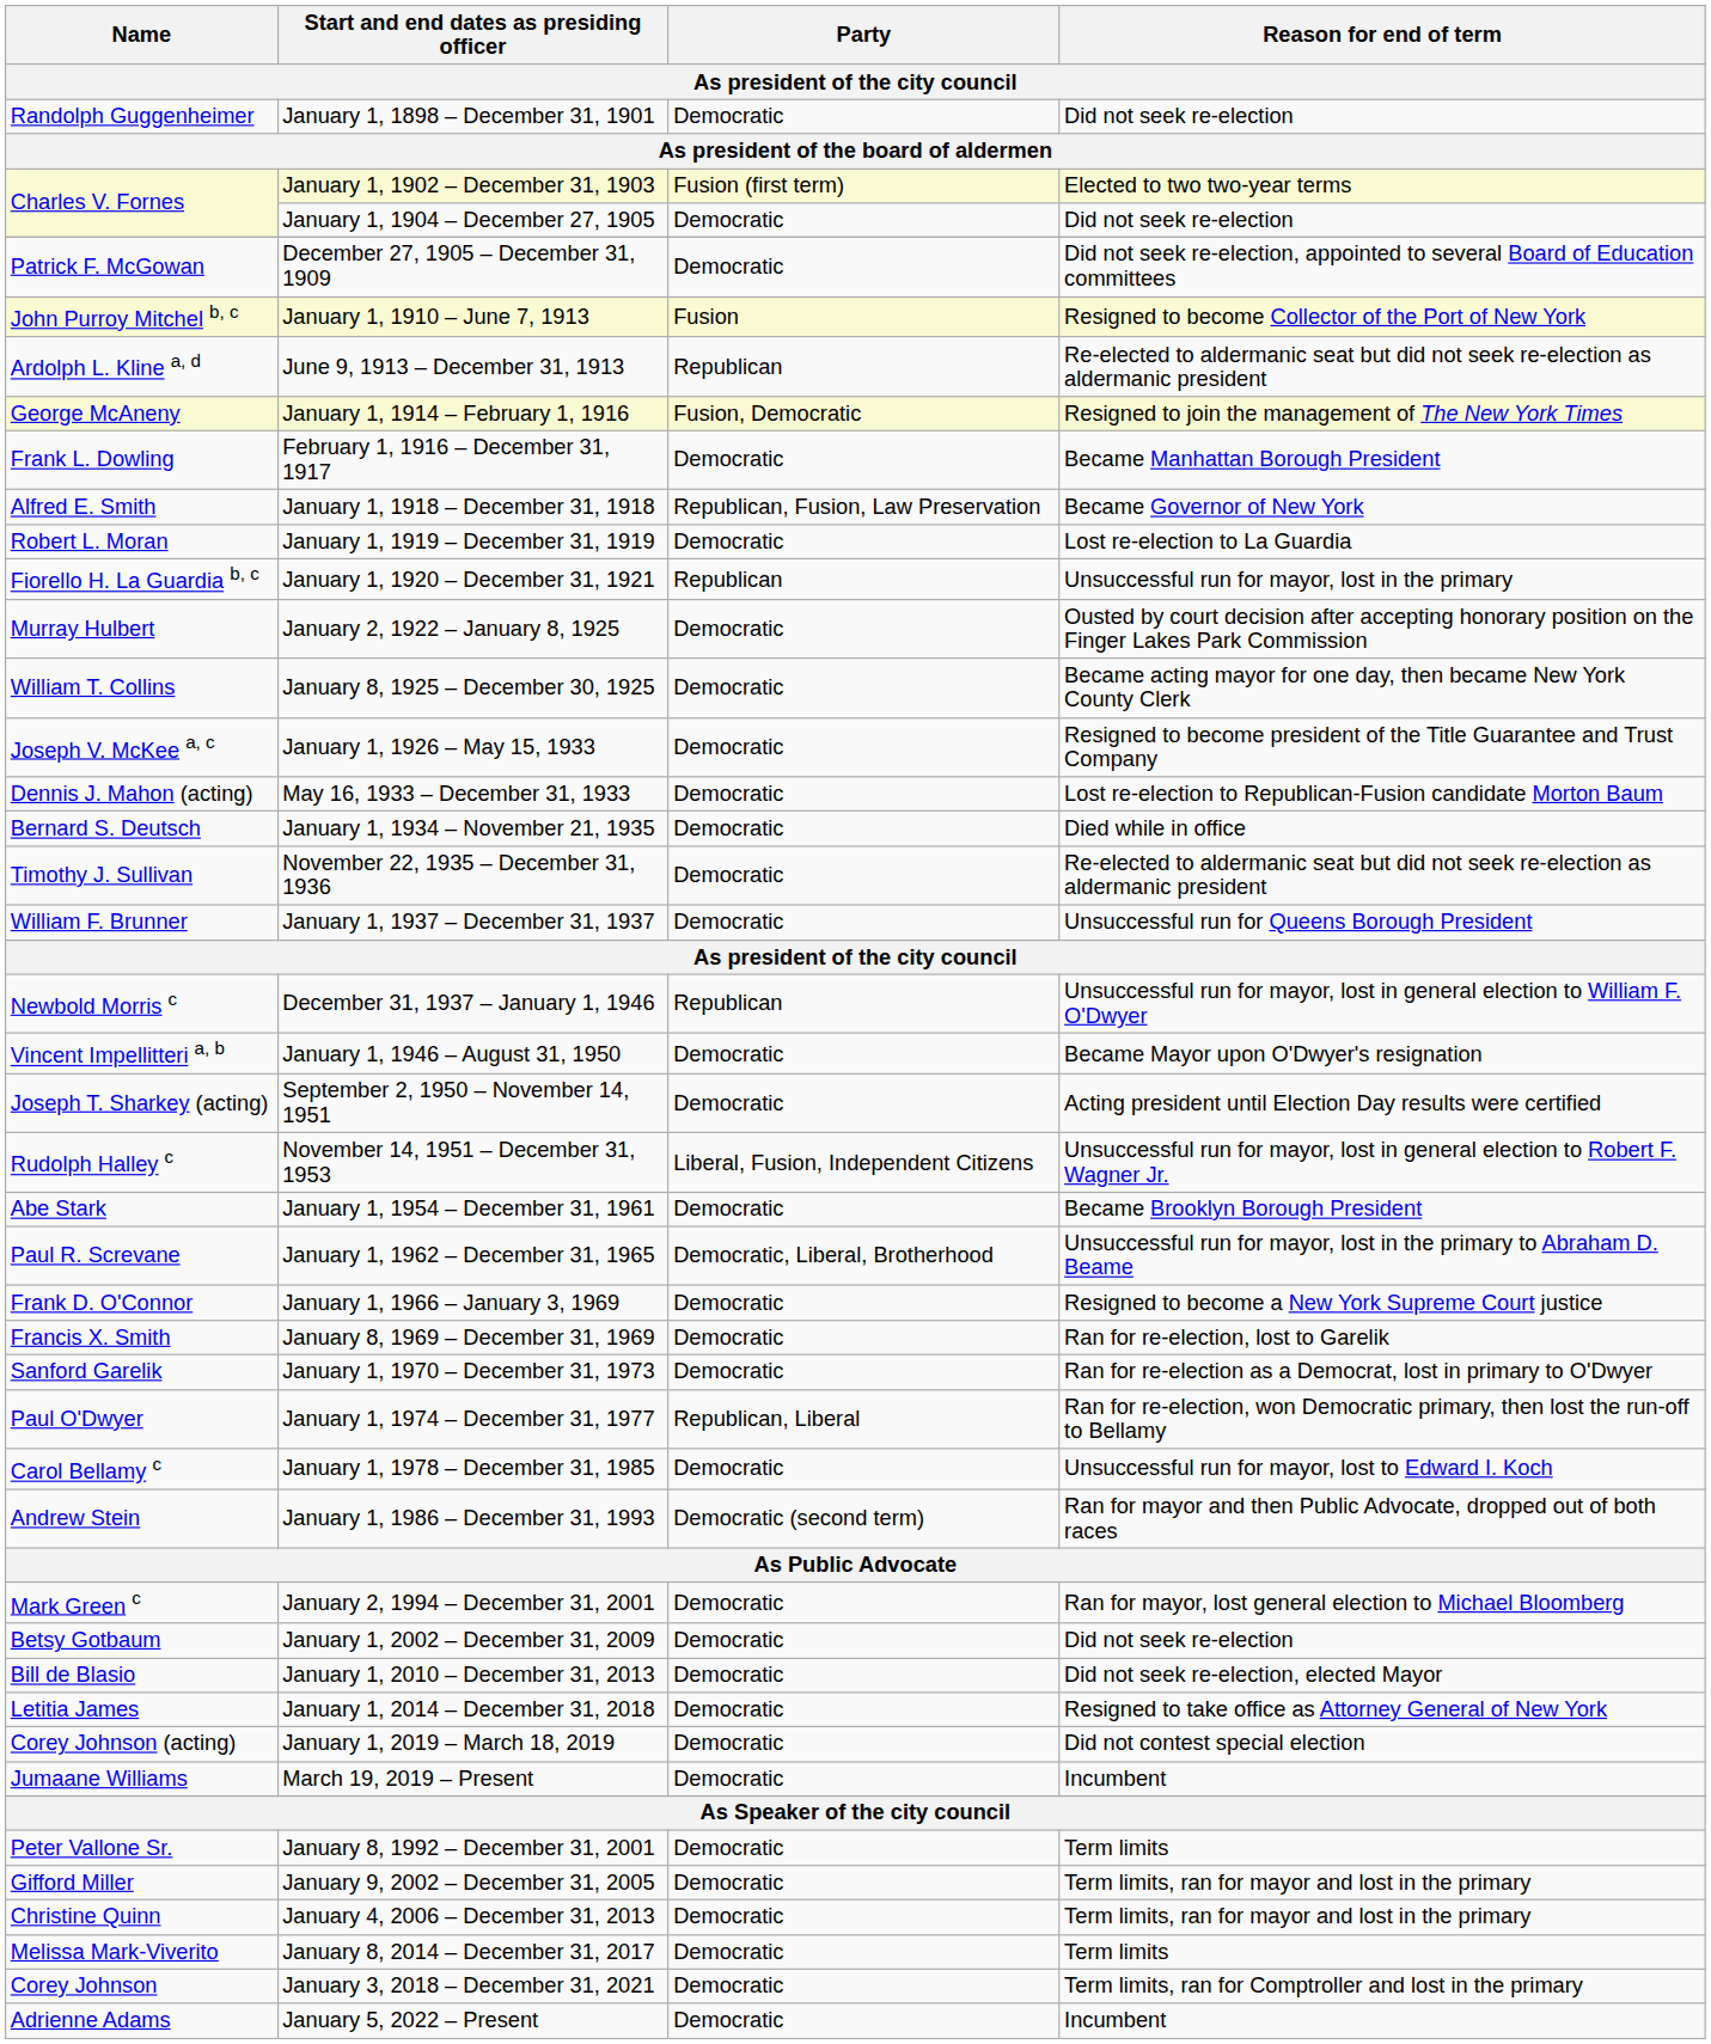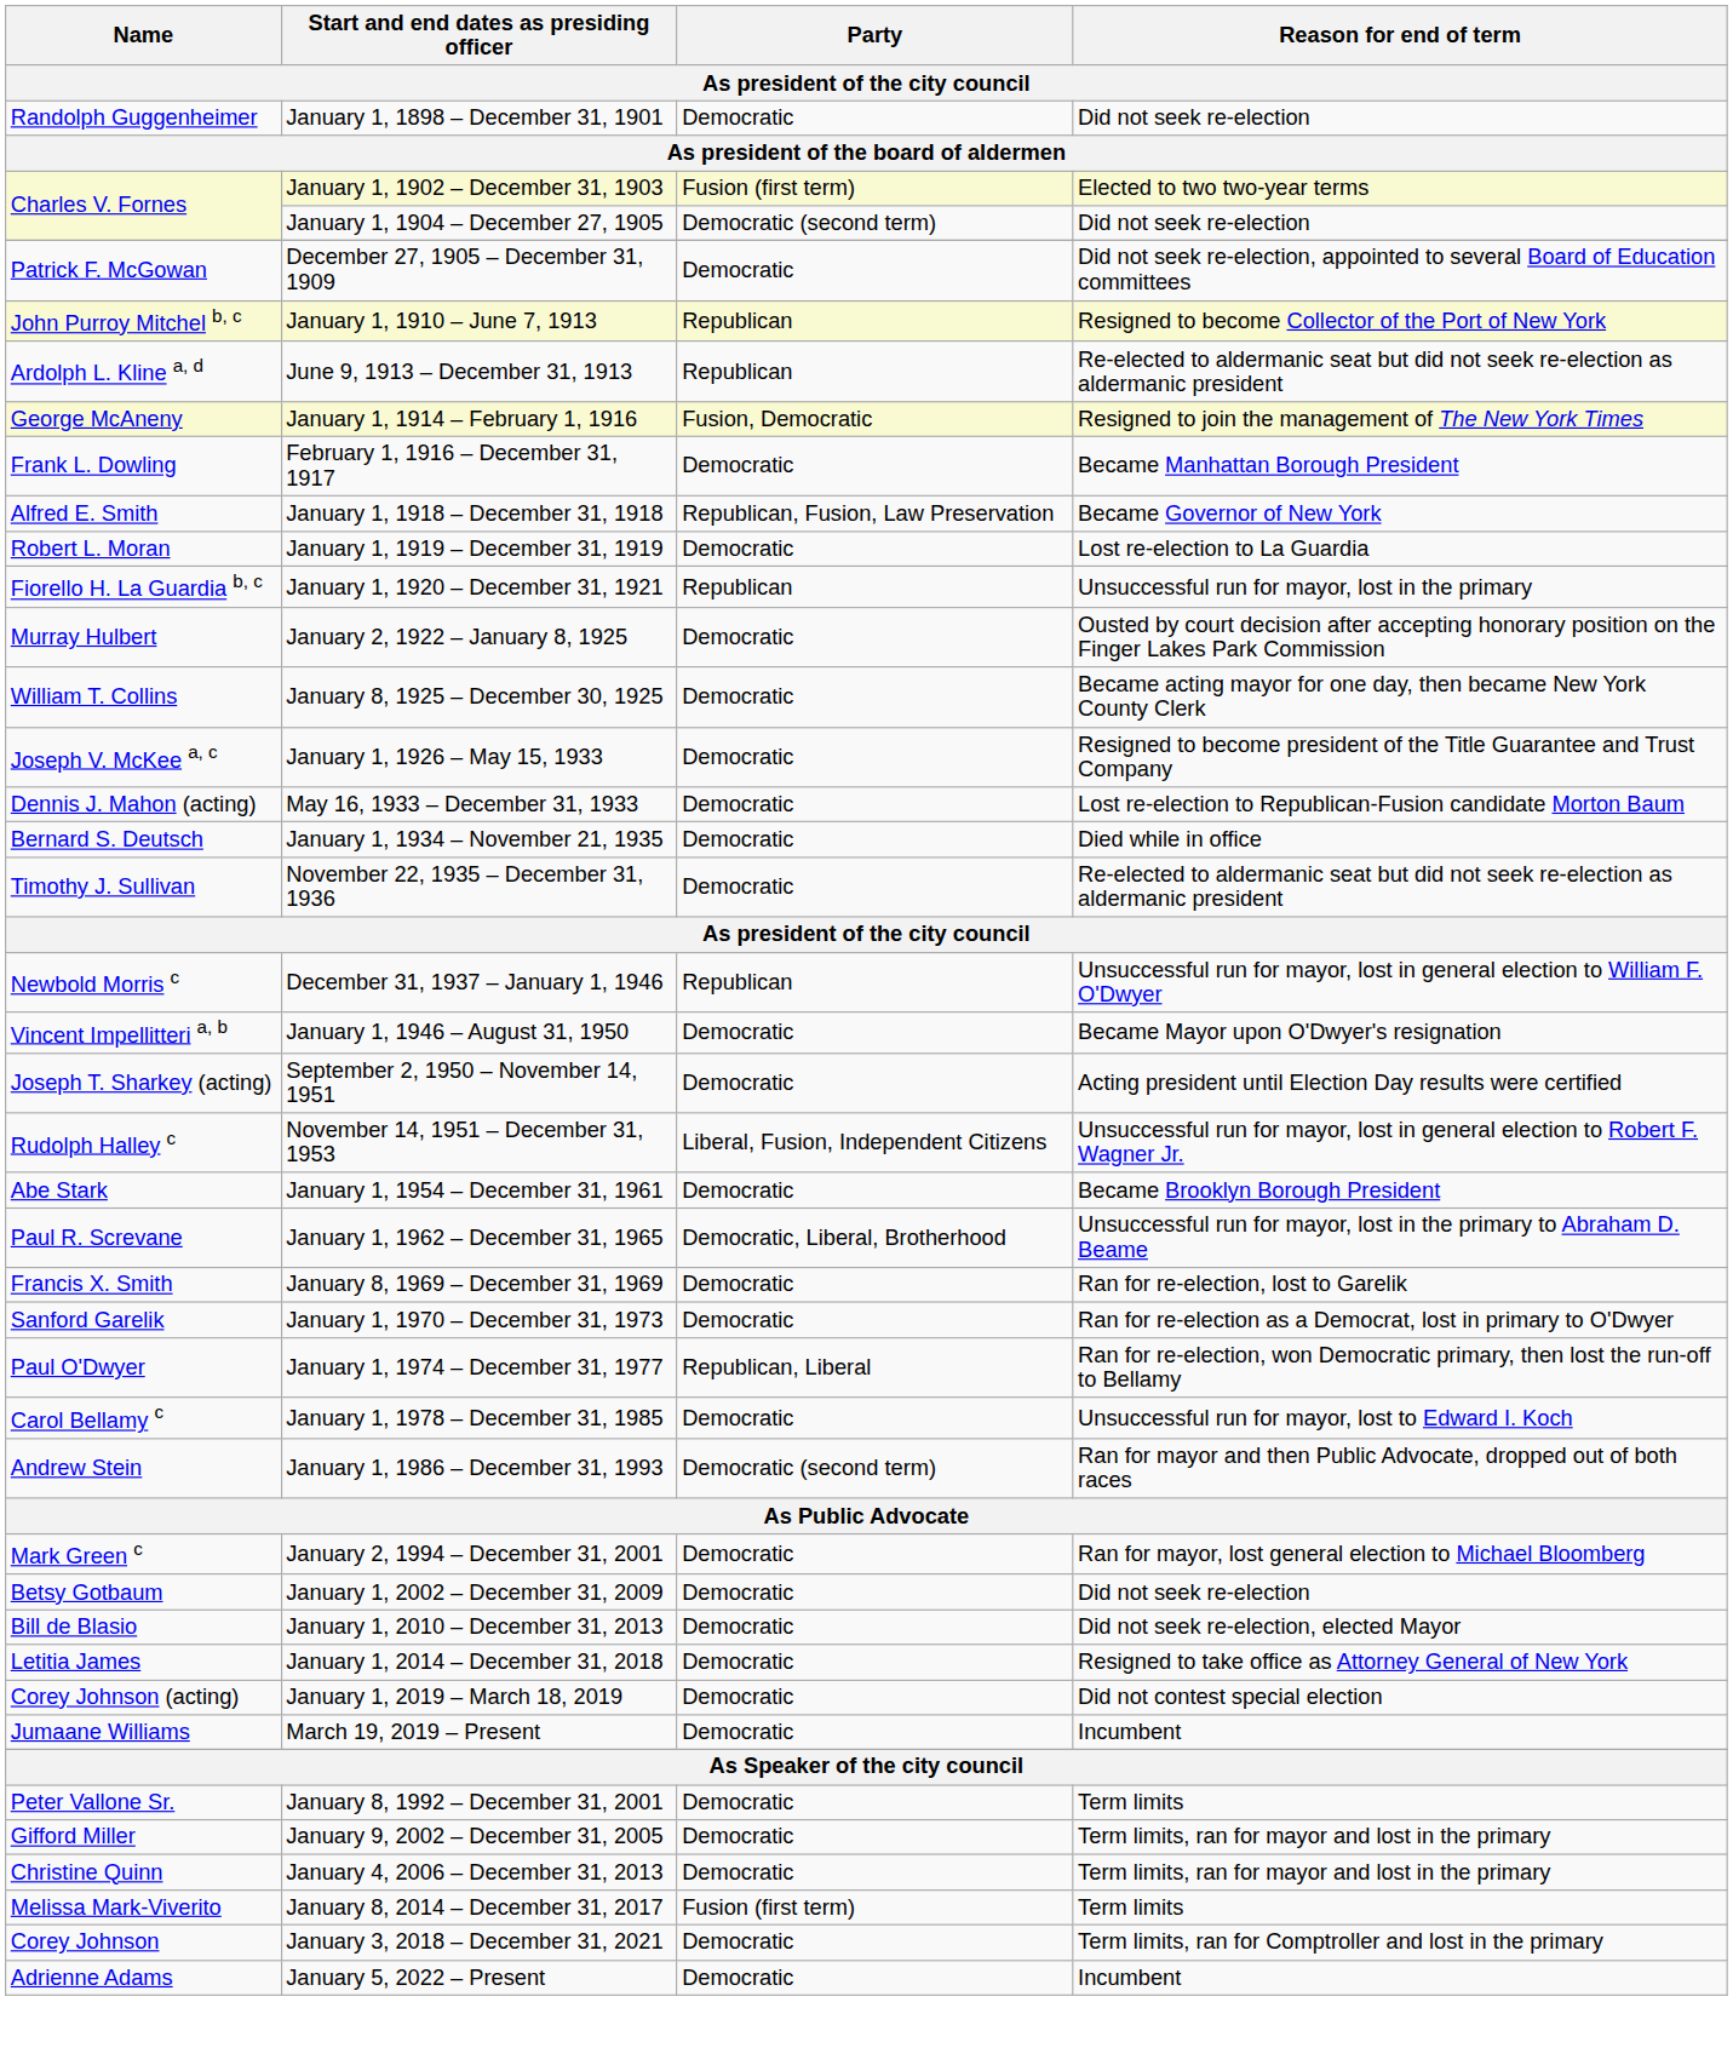January 1, 1904 – December 27, 1905 | Party: Democratic -> Democratic (second term)
January 1, 1910 – June 7, 1913 | Party: Fusion -> Republican
- row: William F. Brunner | January 1, 1937 – December 31, 1937 | Democratic | Unsuccessful run for Queens Borough President
- row: Frank D. O'Connor | January 1, 1966 – January 3, 1969 | Democratic | Resigned to become a New York Supreme Court justice
January 8, 2014 – December 31, 2017 | Party: Democratic -> Fusion (first term)
